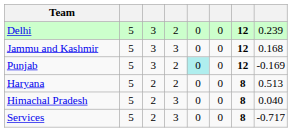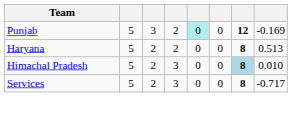- row: Delhi | 5 | 3 | 2 | 0 | 0 | 12 | 0.239
- row: Jammu and Kashmir | 5 | 3 | 3 | 0 | 0 | 12 | 0.168
Himachal Pradesh | column 7: no background -> lightblue background
Himachal Pradesh | column 8: 0.040 -> 0.010
